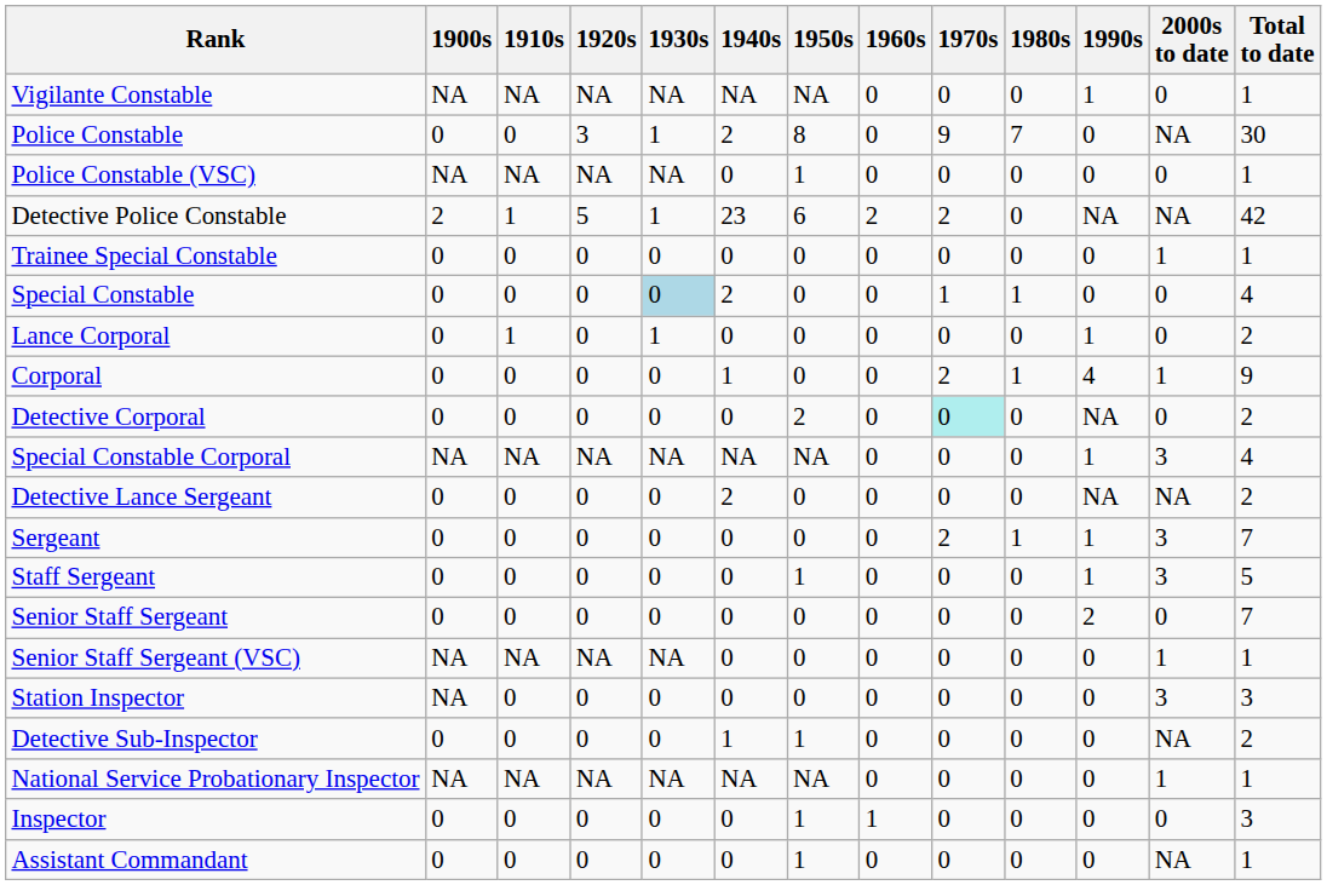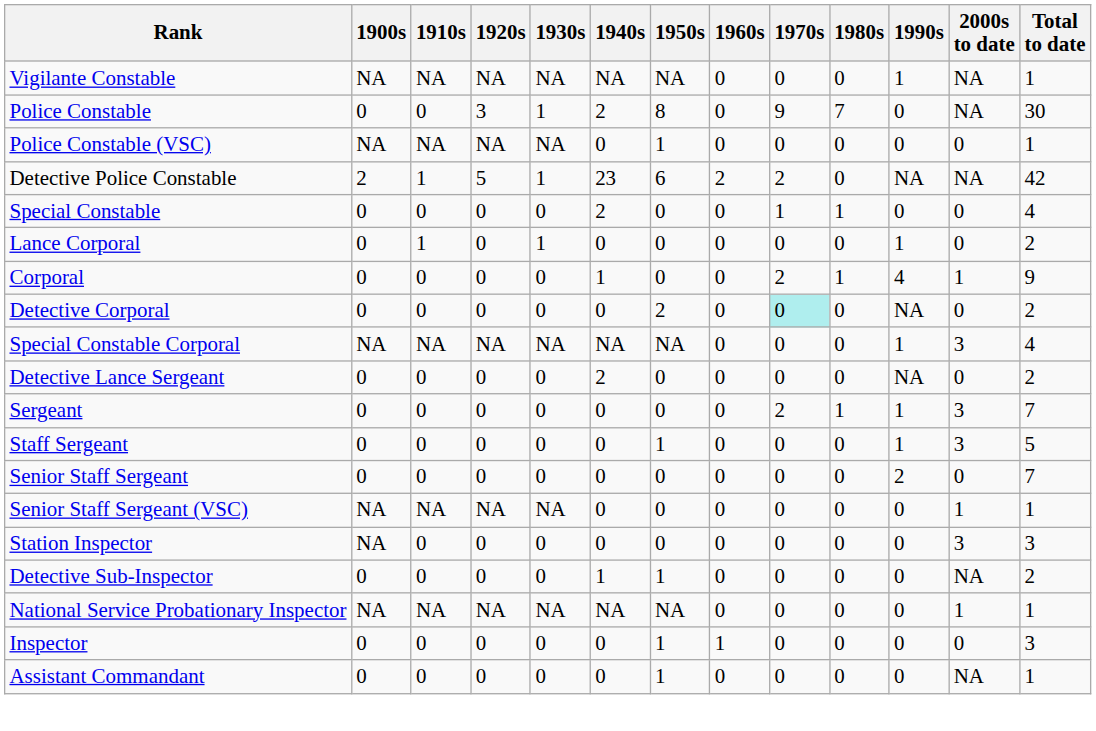Vigilante Constable | 2000s to date: 0 -> NA
- row: Trainee Special Constable | 0 | 0 | 0 | 0 | 0 | 0 | 0 | 0 | 0 | 0 | 1 | 1
Special Constable | 1930s: lightblue background -> no background
Detective Lance Sergeant | 2000s to date: NA -> 0
